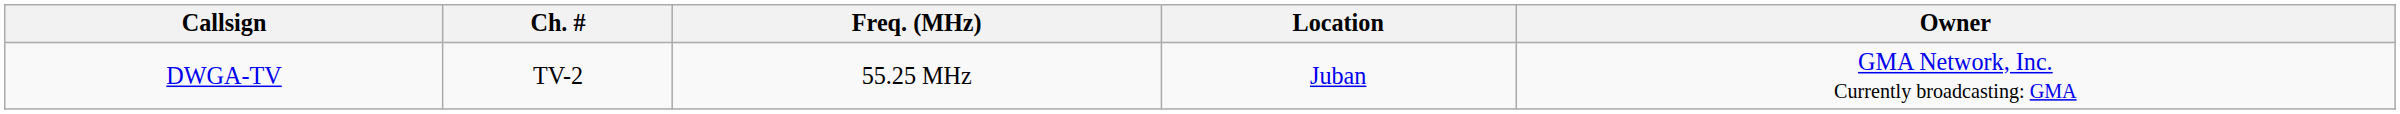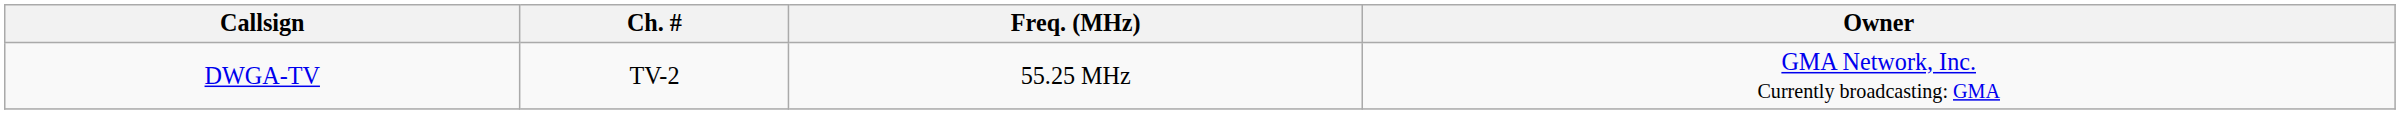- column: Location | Juban
